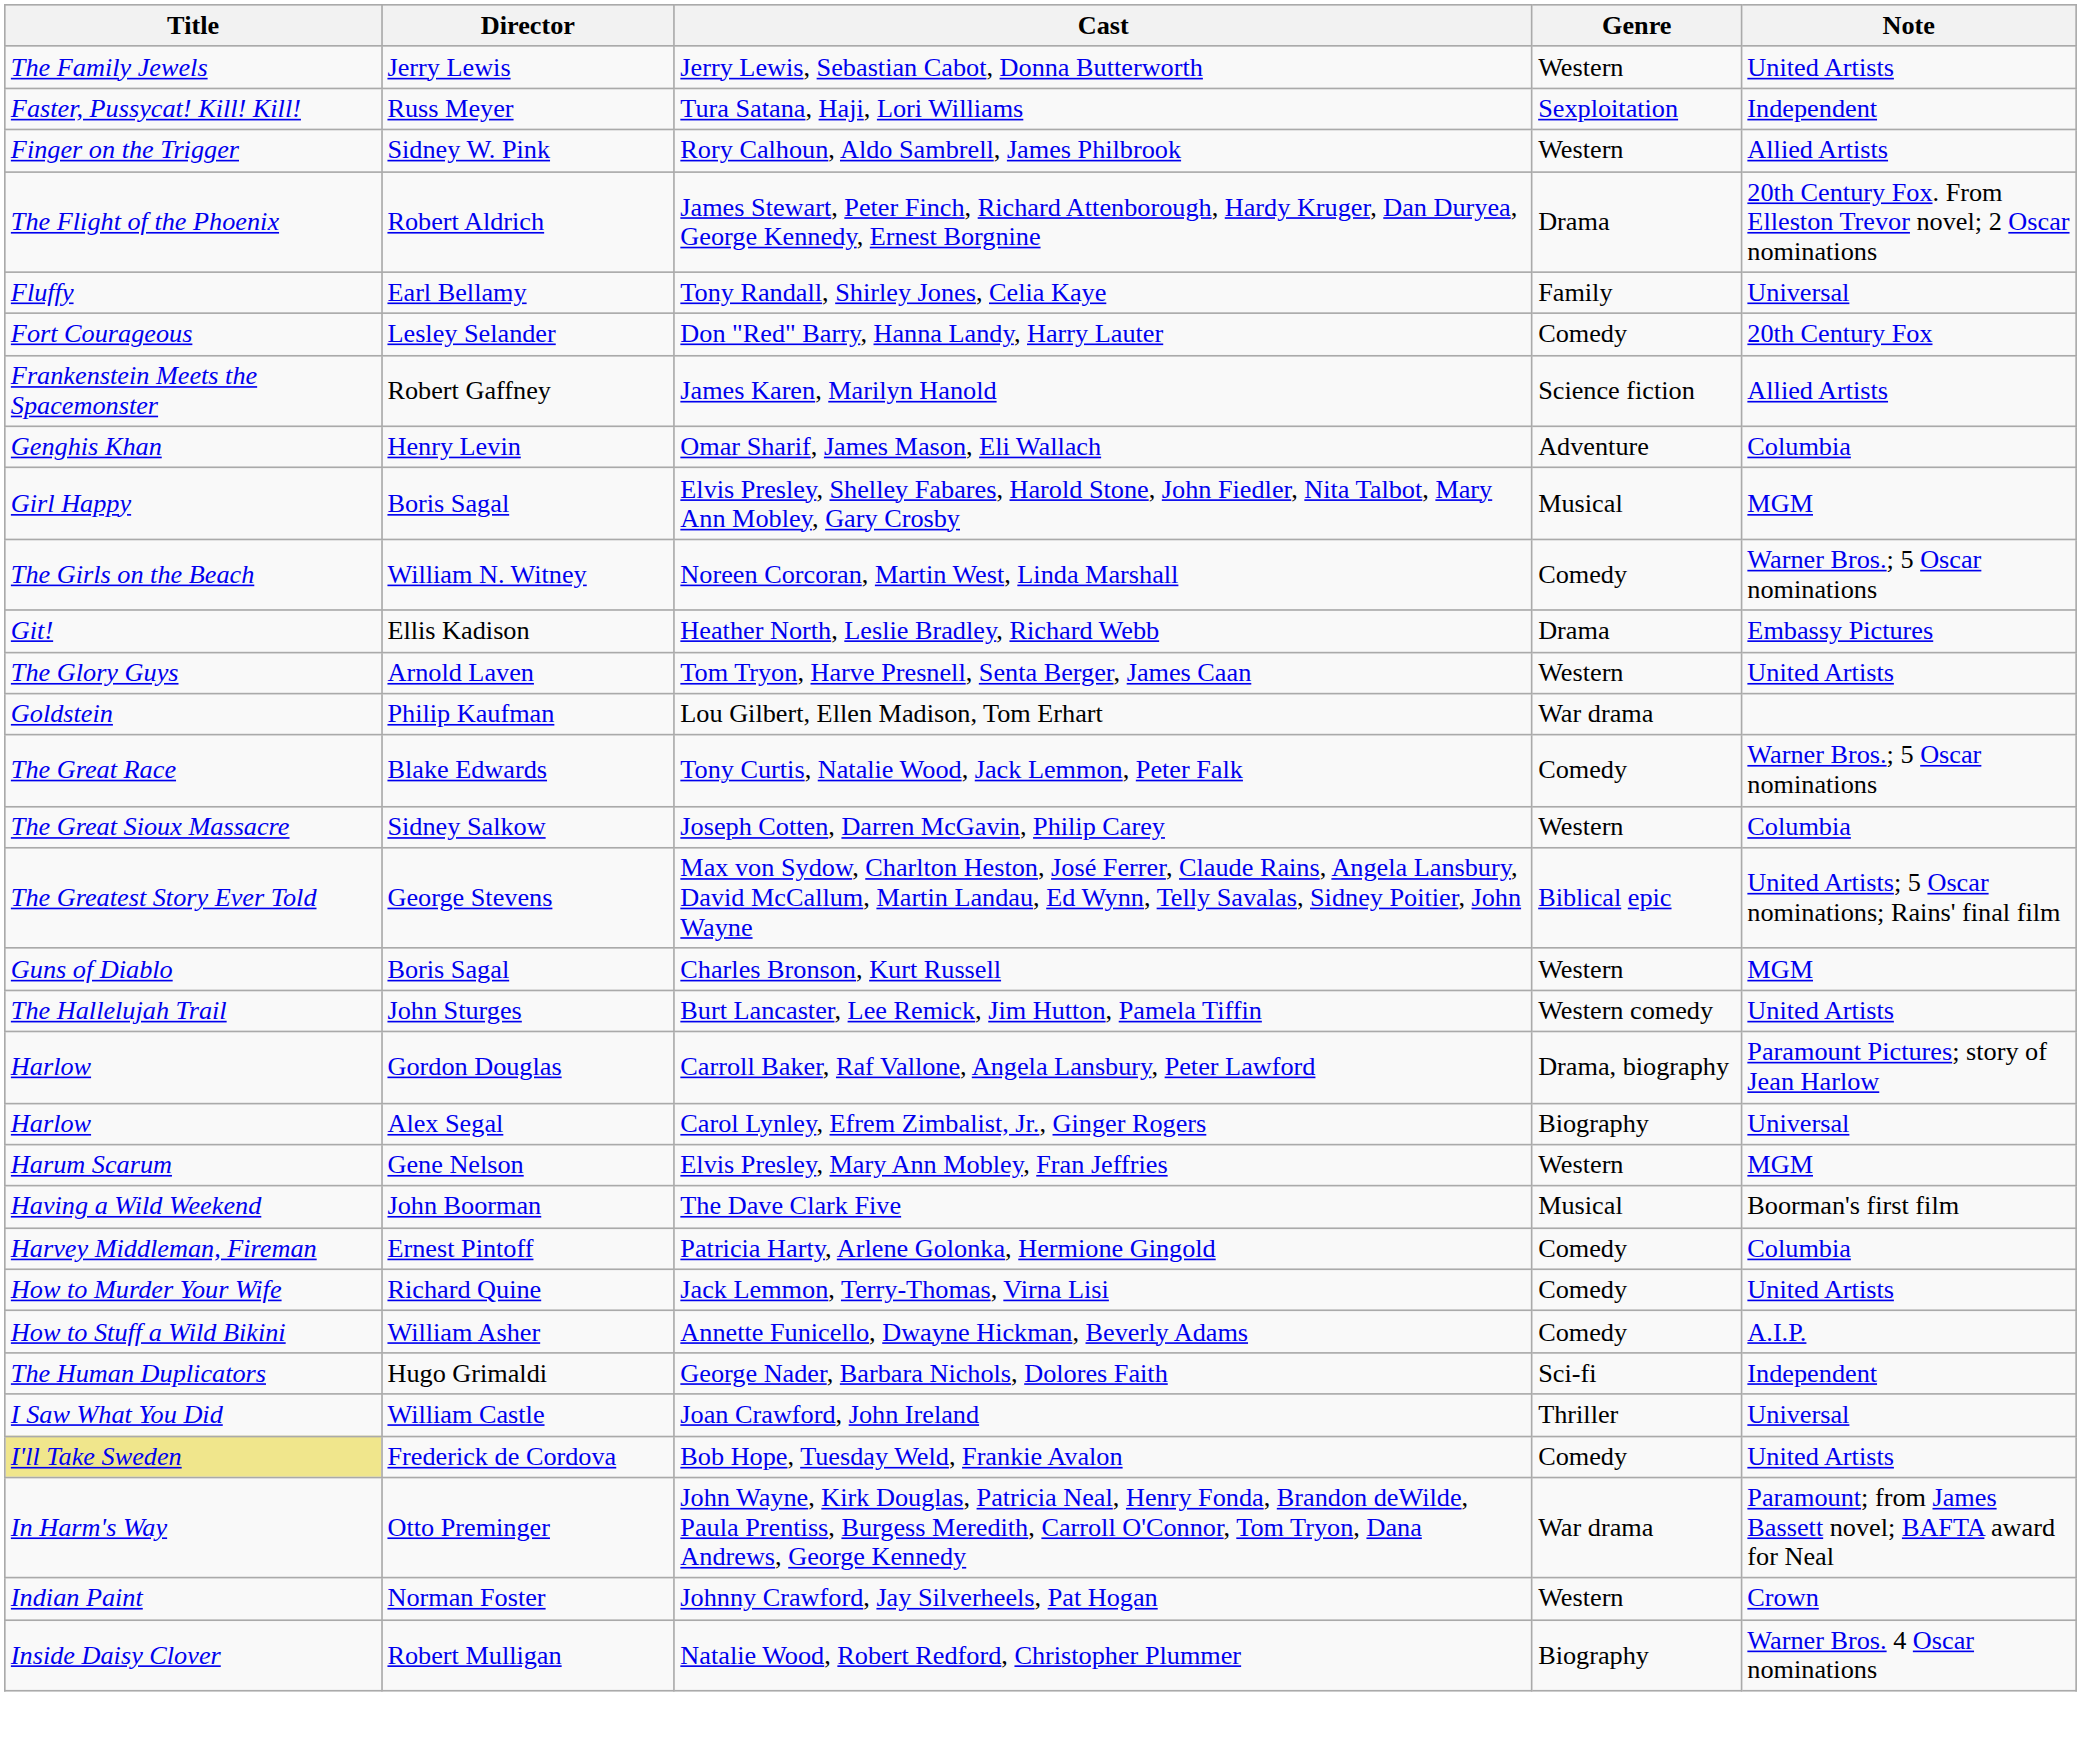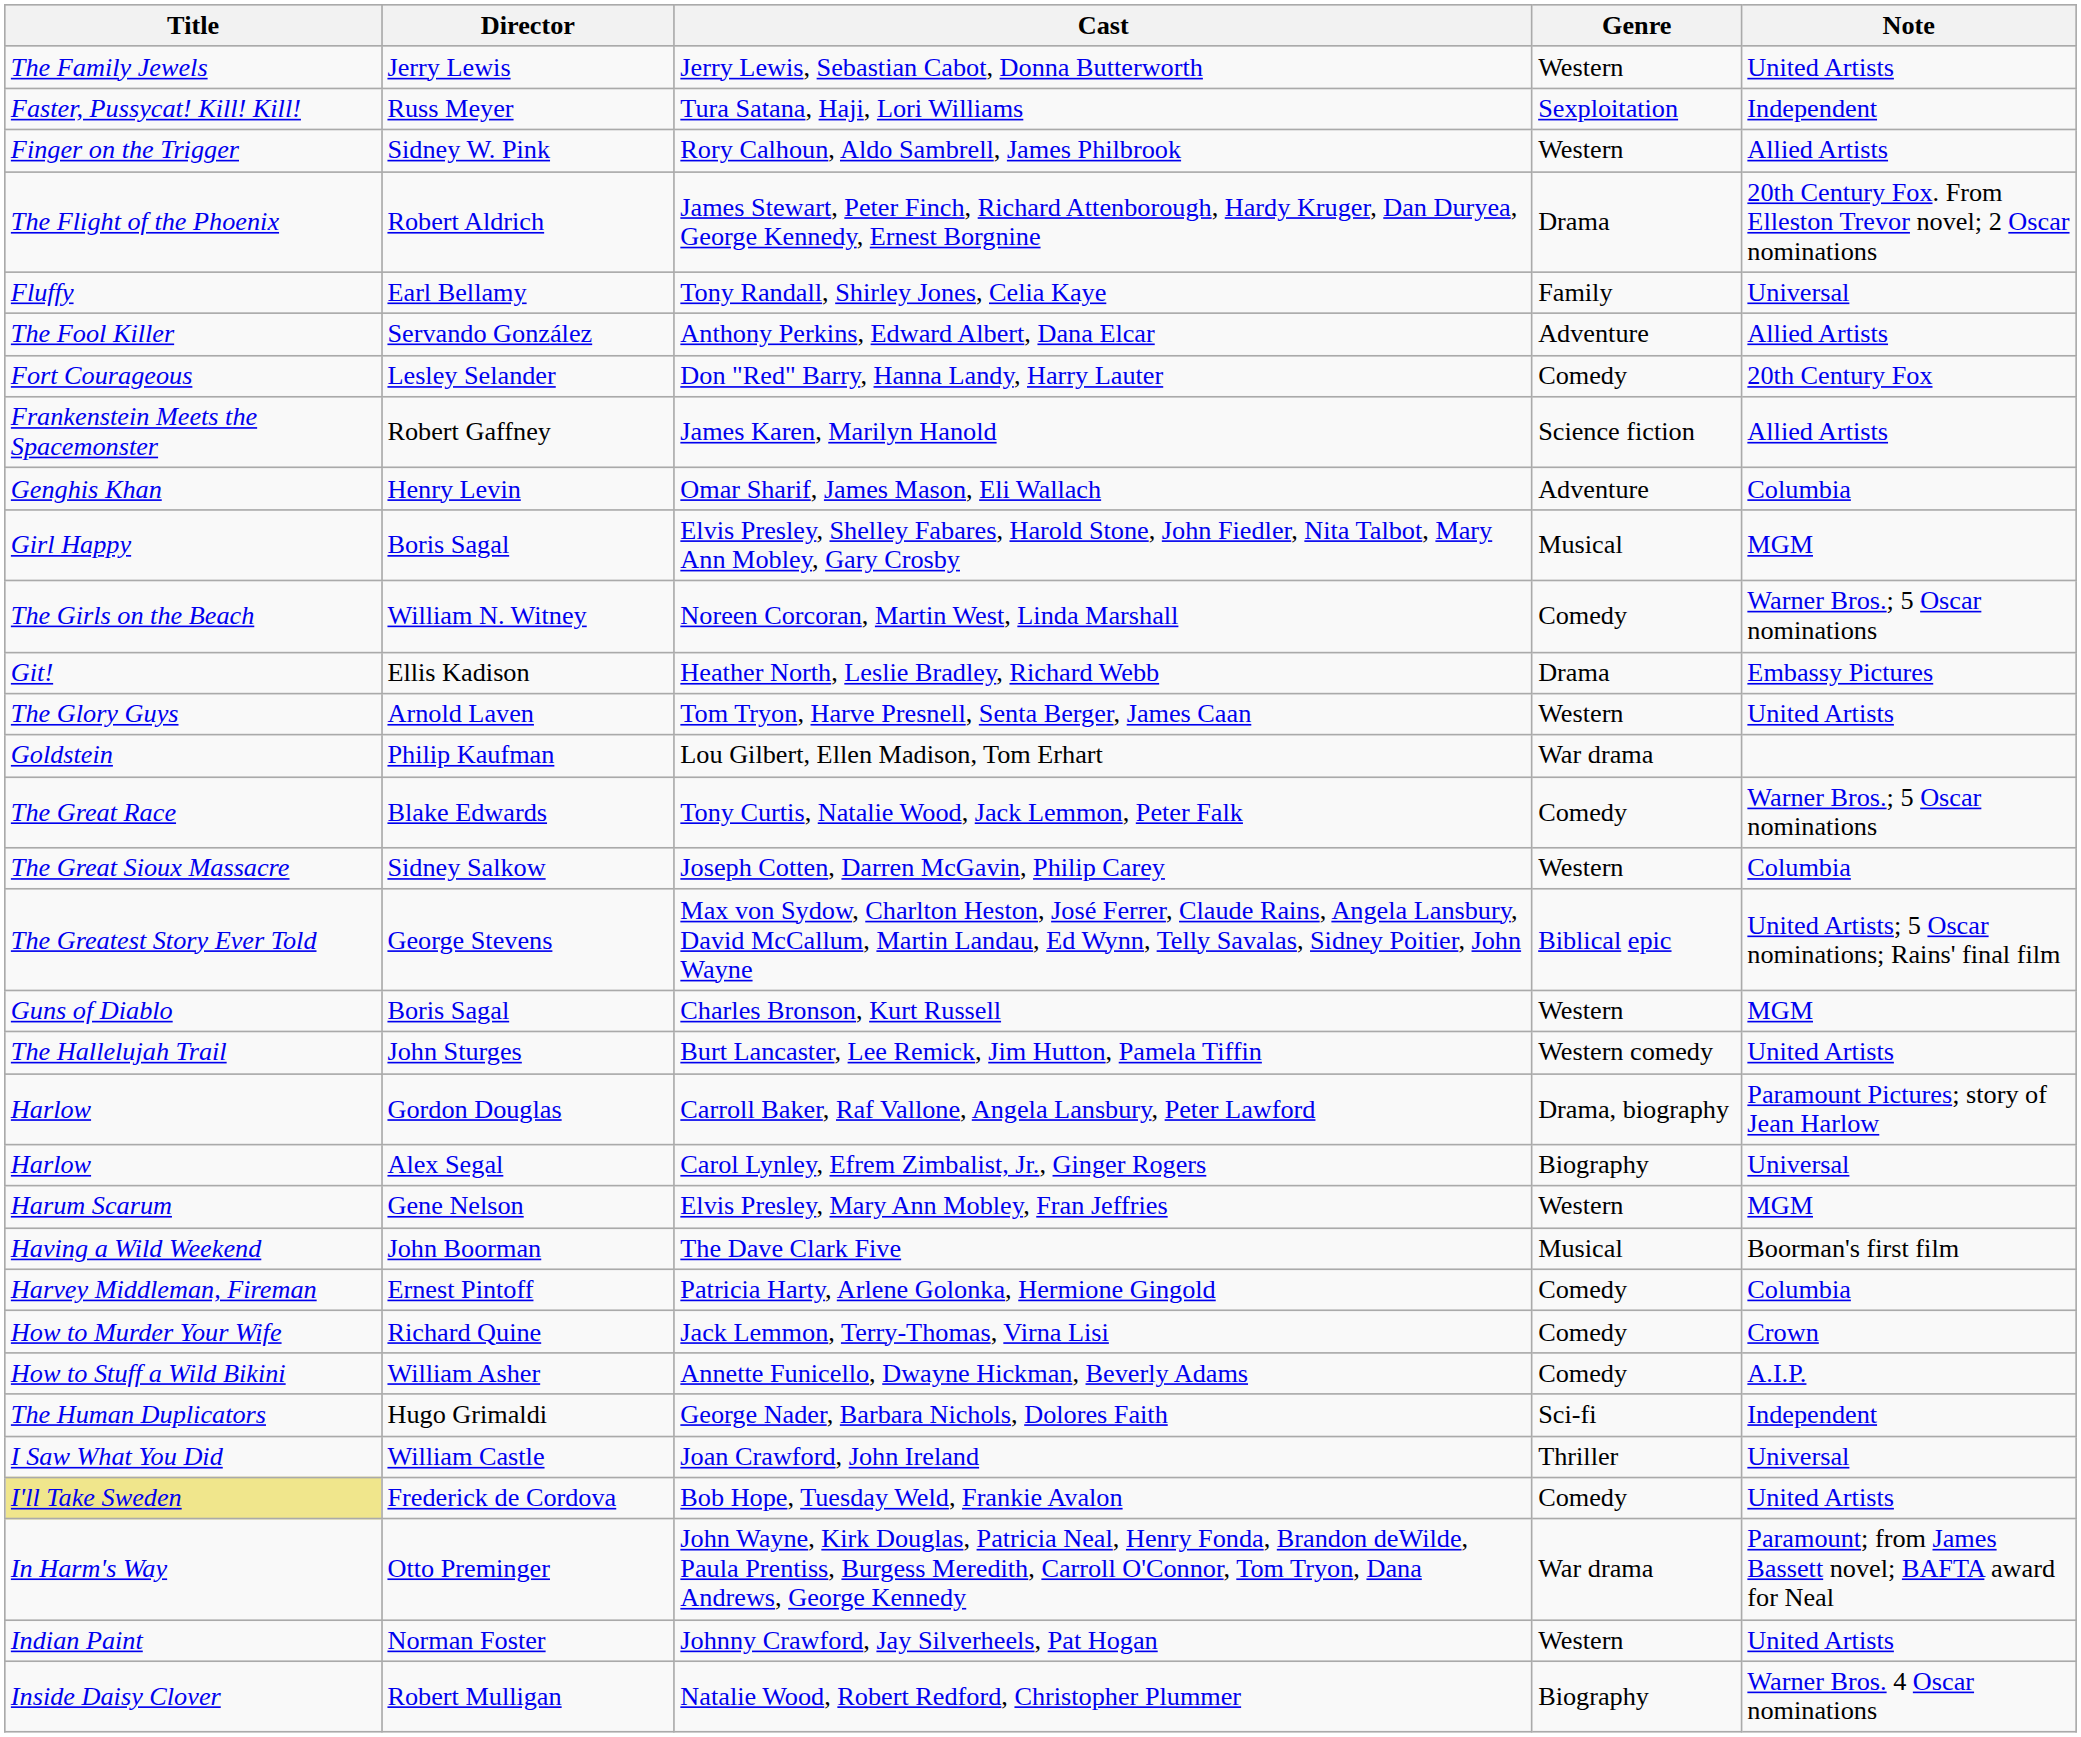+ row: The Fool Killer | Servando González | Anthony Perkins, Edward Albert, Dana Elcar | Adventure | Allied Artists
Jack Lemmon, Terry-Thomas, Virna Lisi | Note: United Artists -> Crown
Johnny Crawford, Jay Silverheels, Pat Hogan | Note: Crown -> United Artists
